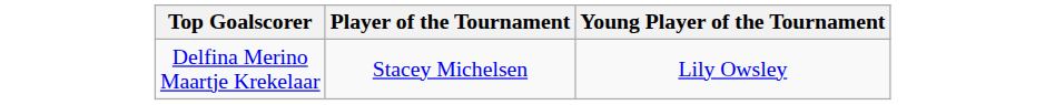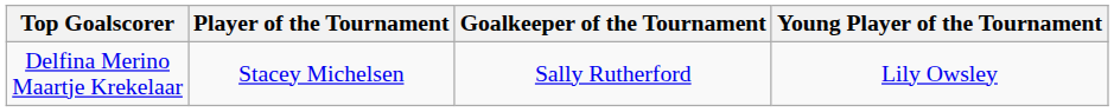+ column: Goalkeeper of the Tournament | Sally Rutherford
